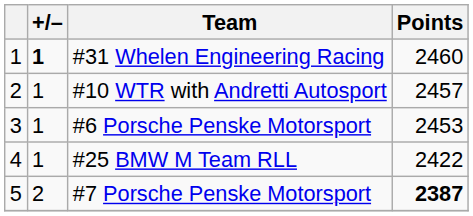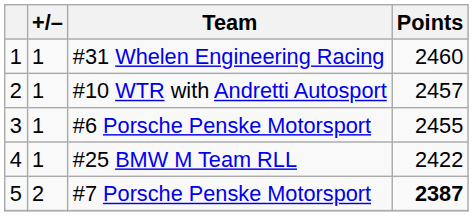#31 Whelen Engineering Racing | +/–: bold -> normal
#6 Porsche Penske Motorsport | Points: 2453 -> 2455
